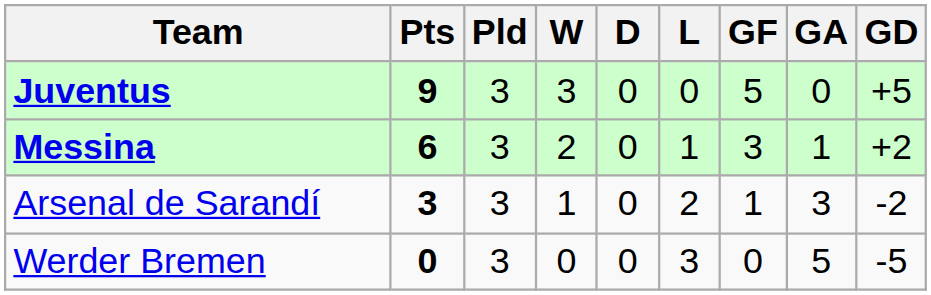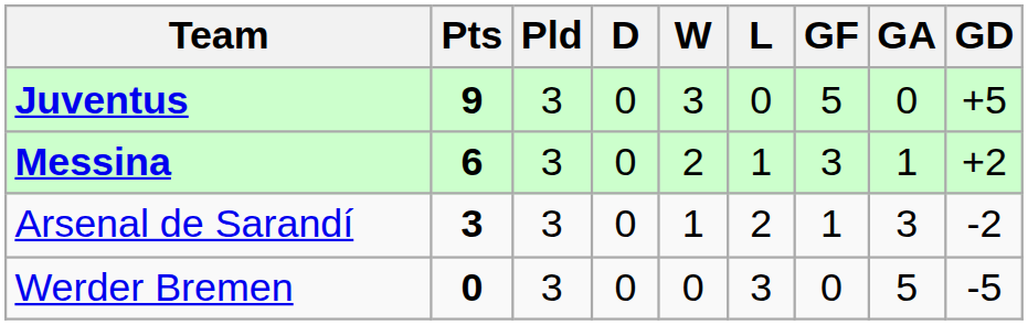columns swapped: W <-> D
